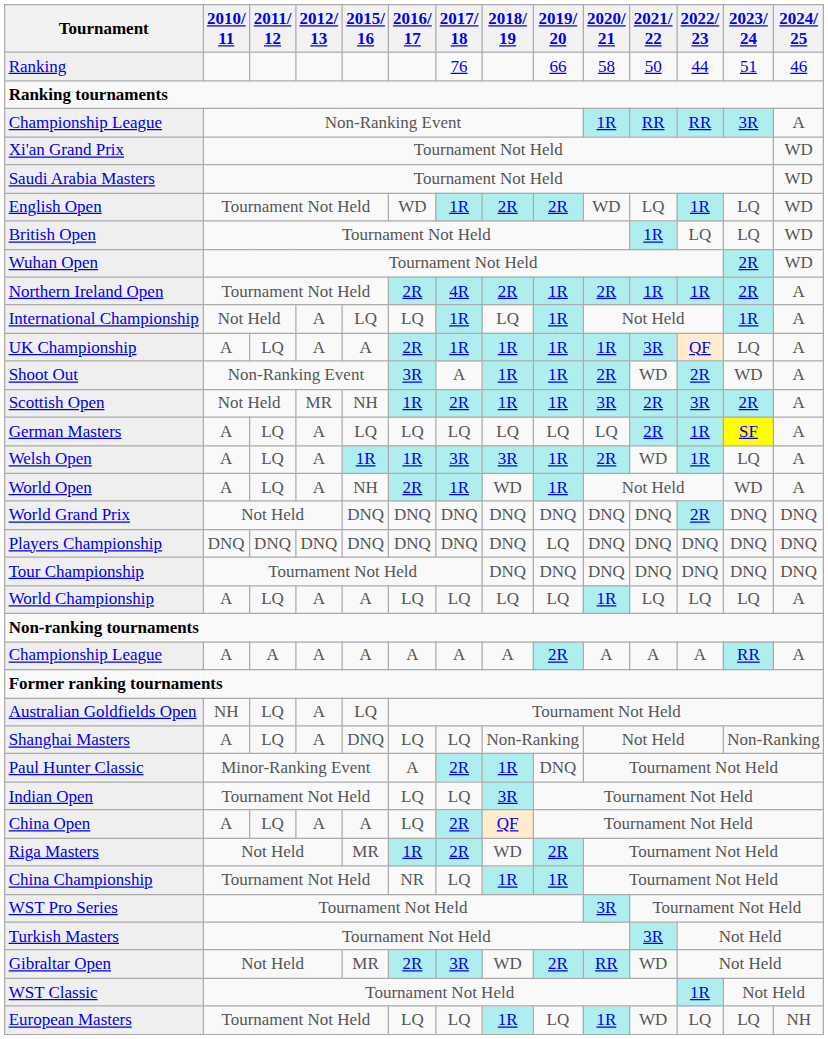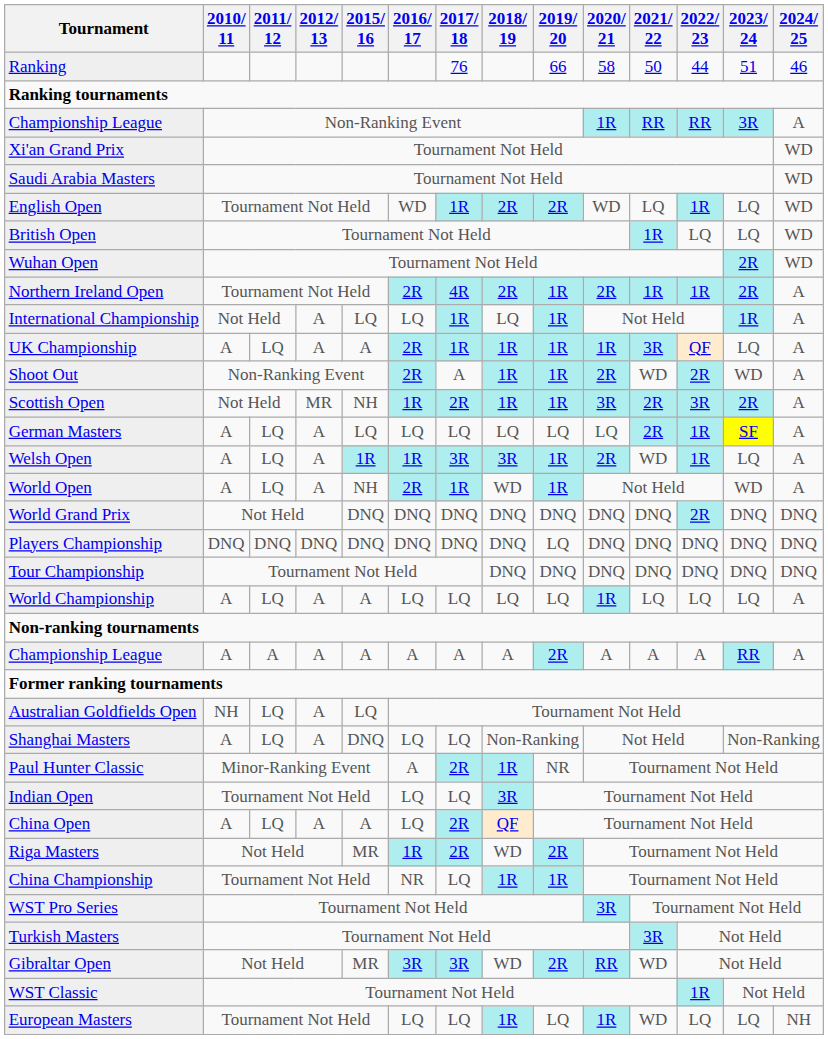Shoot Out | 2016/ 17: 3R -> 2R
Paul Hunter Classic | 2019/ 20: DNQ -> NR
Gibraltar Open | 2016/ 17: 2R -> 3R
